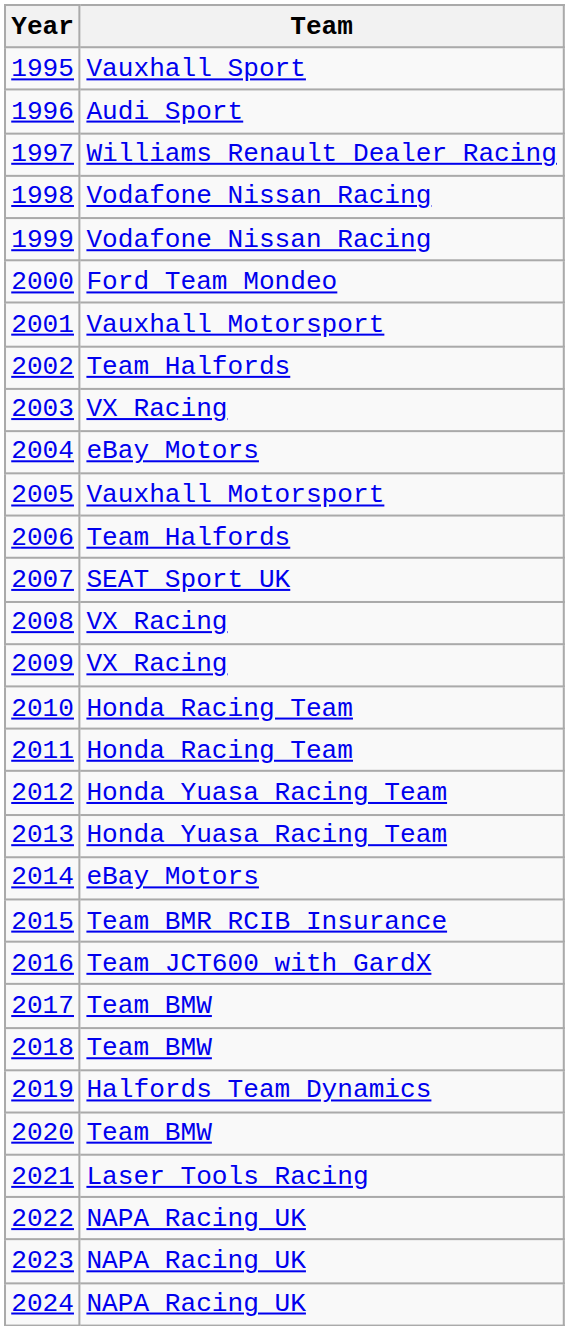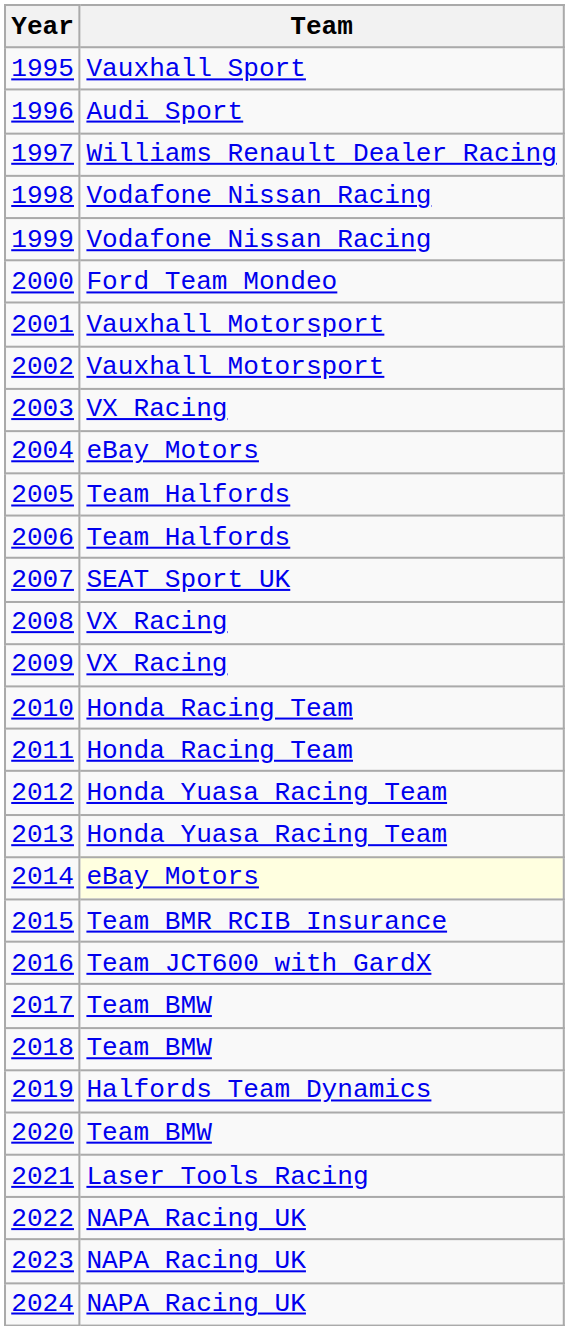2002 | Team: Team Halfords -> Vauxhall Motorsport
2005 | Team: Vauxhall Motorsport -> Team Halfords
2014 | Team: no background -> lightyellow background
